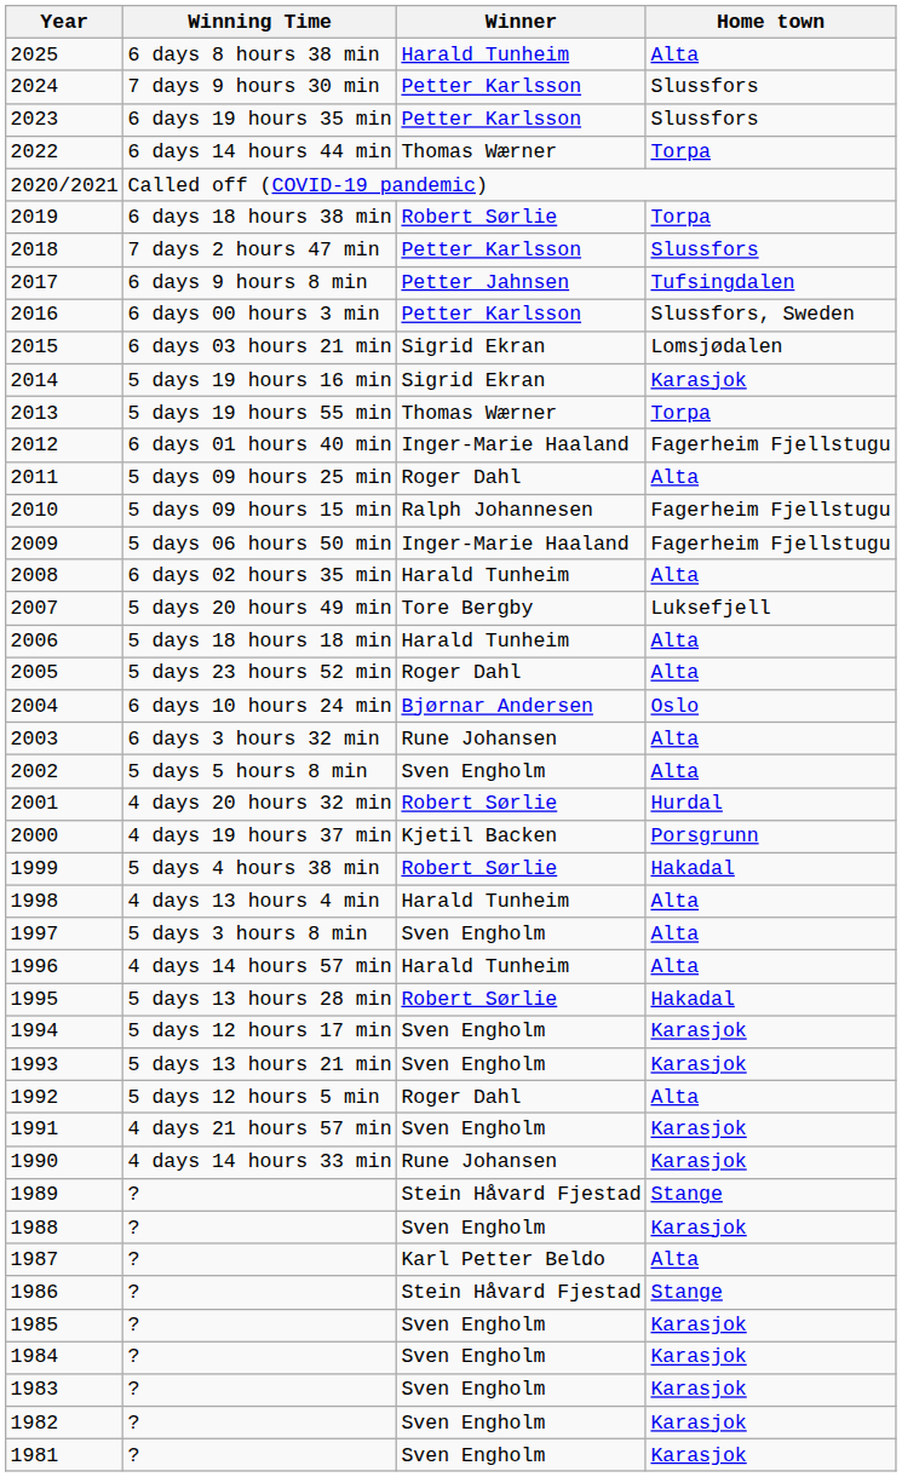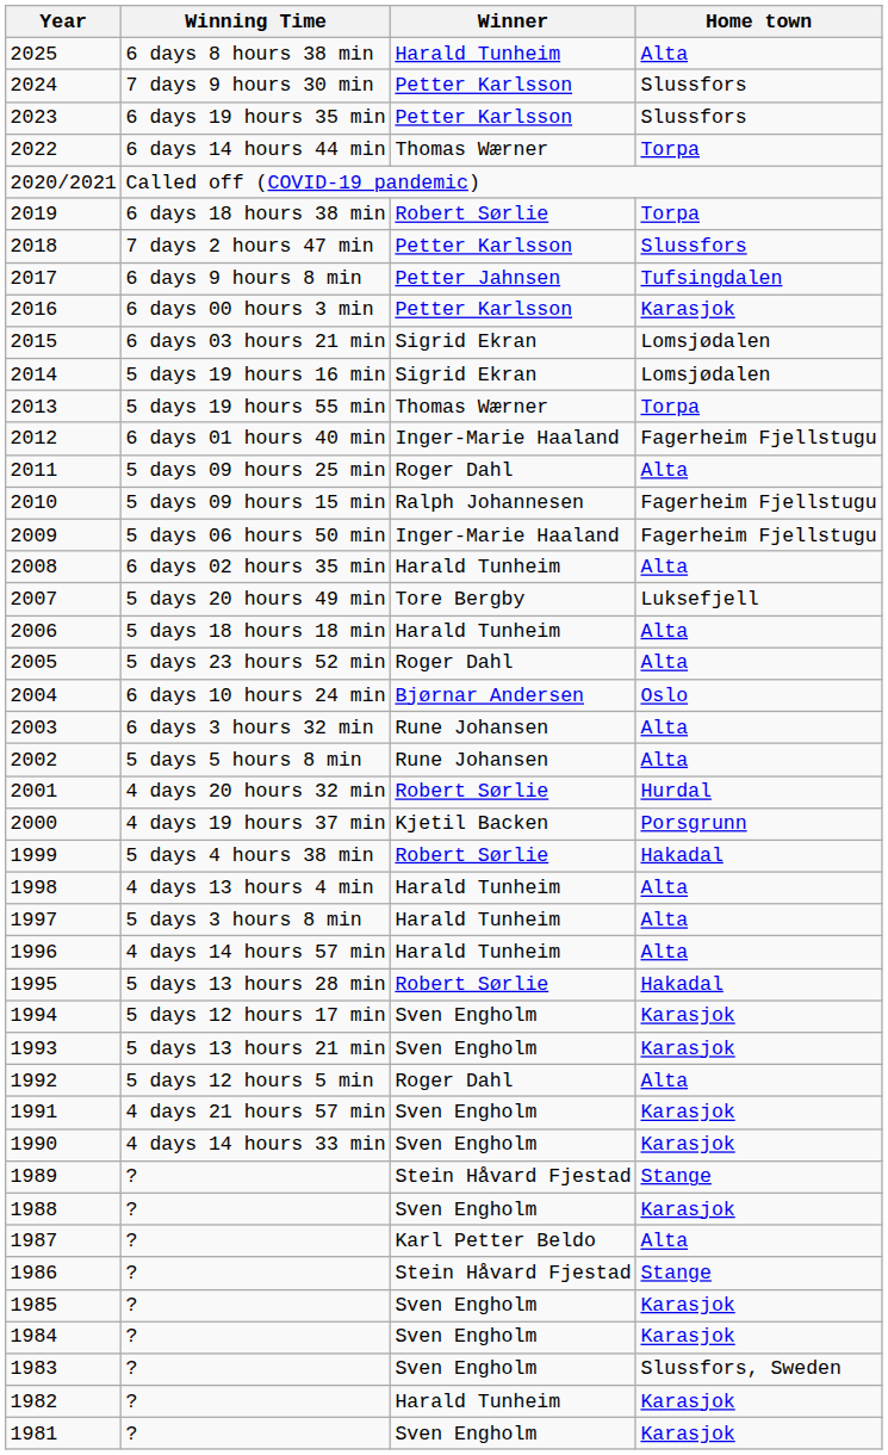2016 | Home town: Slussfors, Sweden -> Karasjok
2014 | Home town: Karasjok -> Lomsjødalen
2002 | Winner: Sven Engholm -> Rune Johansen
1997 | Winner: Sven Engholm -> Harald Tunheim
1990 | Winner: Rune Johansen -> Sven Engholm
1983 | Home town: Karasjok -> Slussfors, Sweden
1982 | Winner: Sven Engholm -> Harald Tunheim
